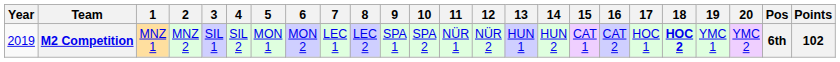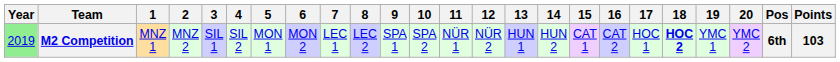M2 Competition | Year: no background -> lightgreen background
M2 Competition | Points: 102 -> 103
